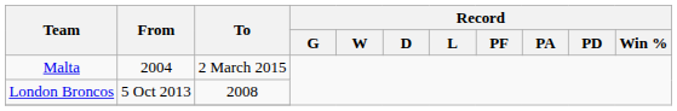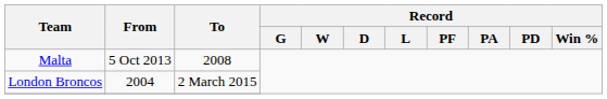Malta | From: 2004 -> 5 Oct 2013
Malta | To: 2 March 2015 -> 2008
London Broncos | From: 5 Oct 2013 -> 2004
London Broncos | To: 2008 -> 2 March 2015
